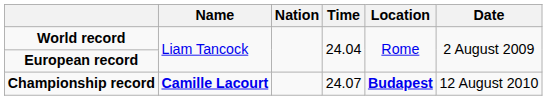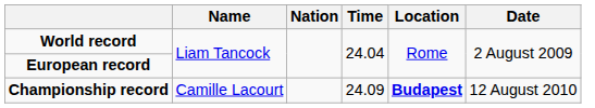Championship record | Name: bold -> normal
Championship record | Time: 24.07 -> 24.09
